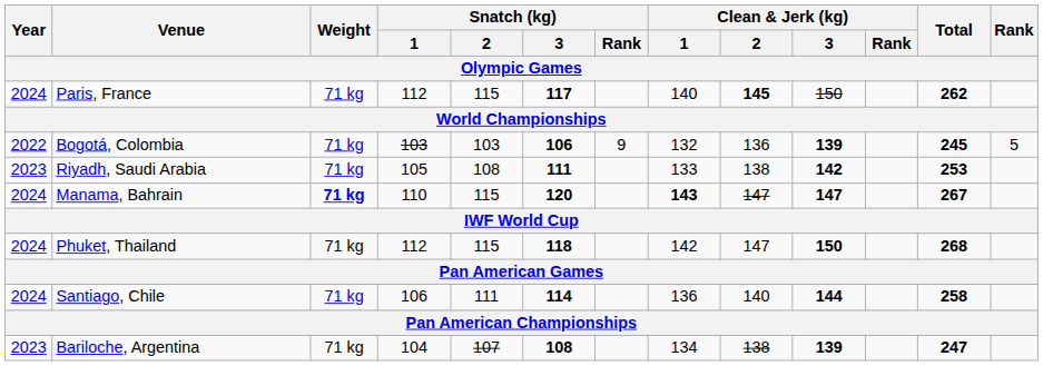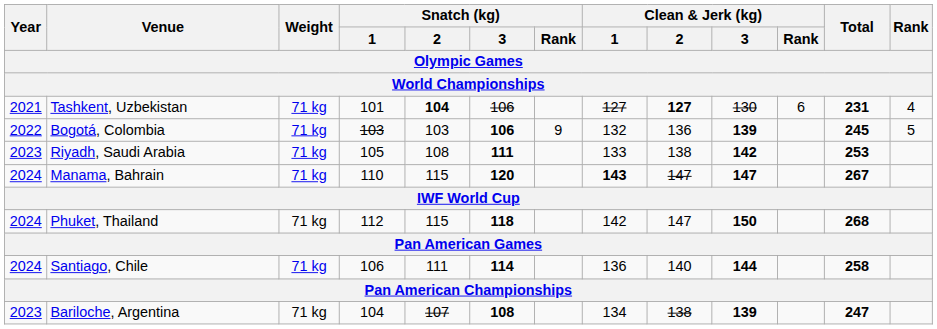- row: 2024 | Paris, France | 71 kg | 112 | 115 | 117 | 140 | 145 | 150 | 262
+ row: 2021 | Tashkent, Uzbekistan | 71 kg | 101 | 104 | 106 | 127 | 127 | 130 | 6 | 231 | 4
Manama, Bahrain | Weight: bold -> normal
